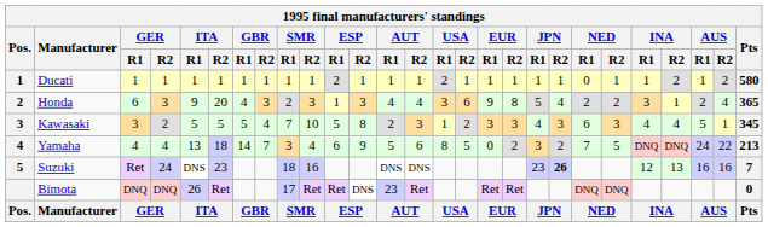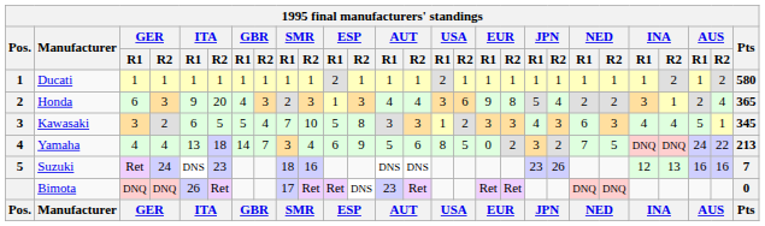Ducati | NED / R1: 0 -> 1
Kawasaki | ITA / R1: 5 -> 6
Kawasaki | AUT / R1: 2 -> 3
Suzuki | JPN / R2: bold -> normal
